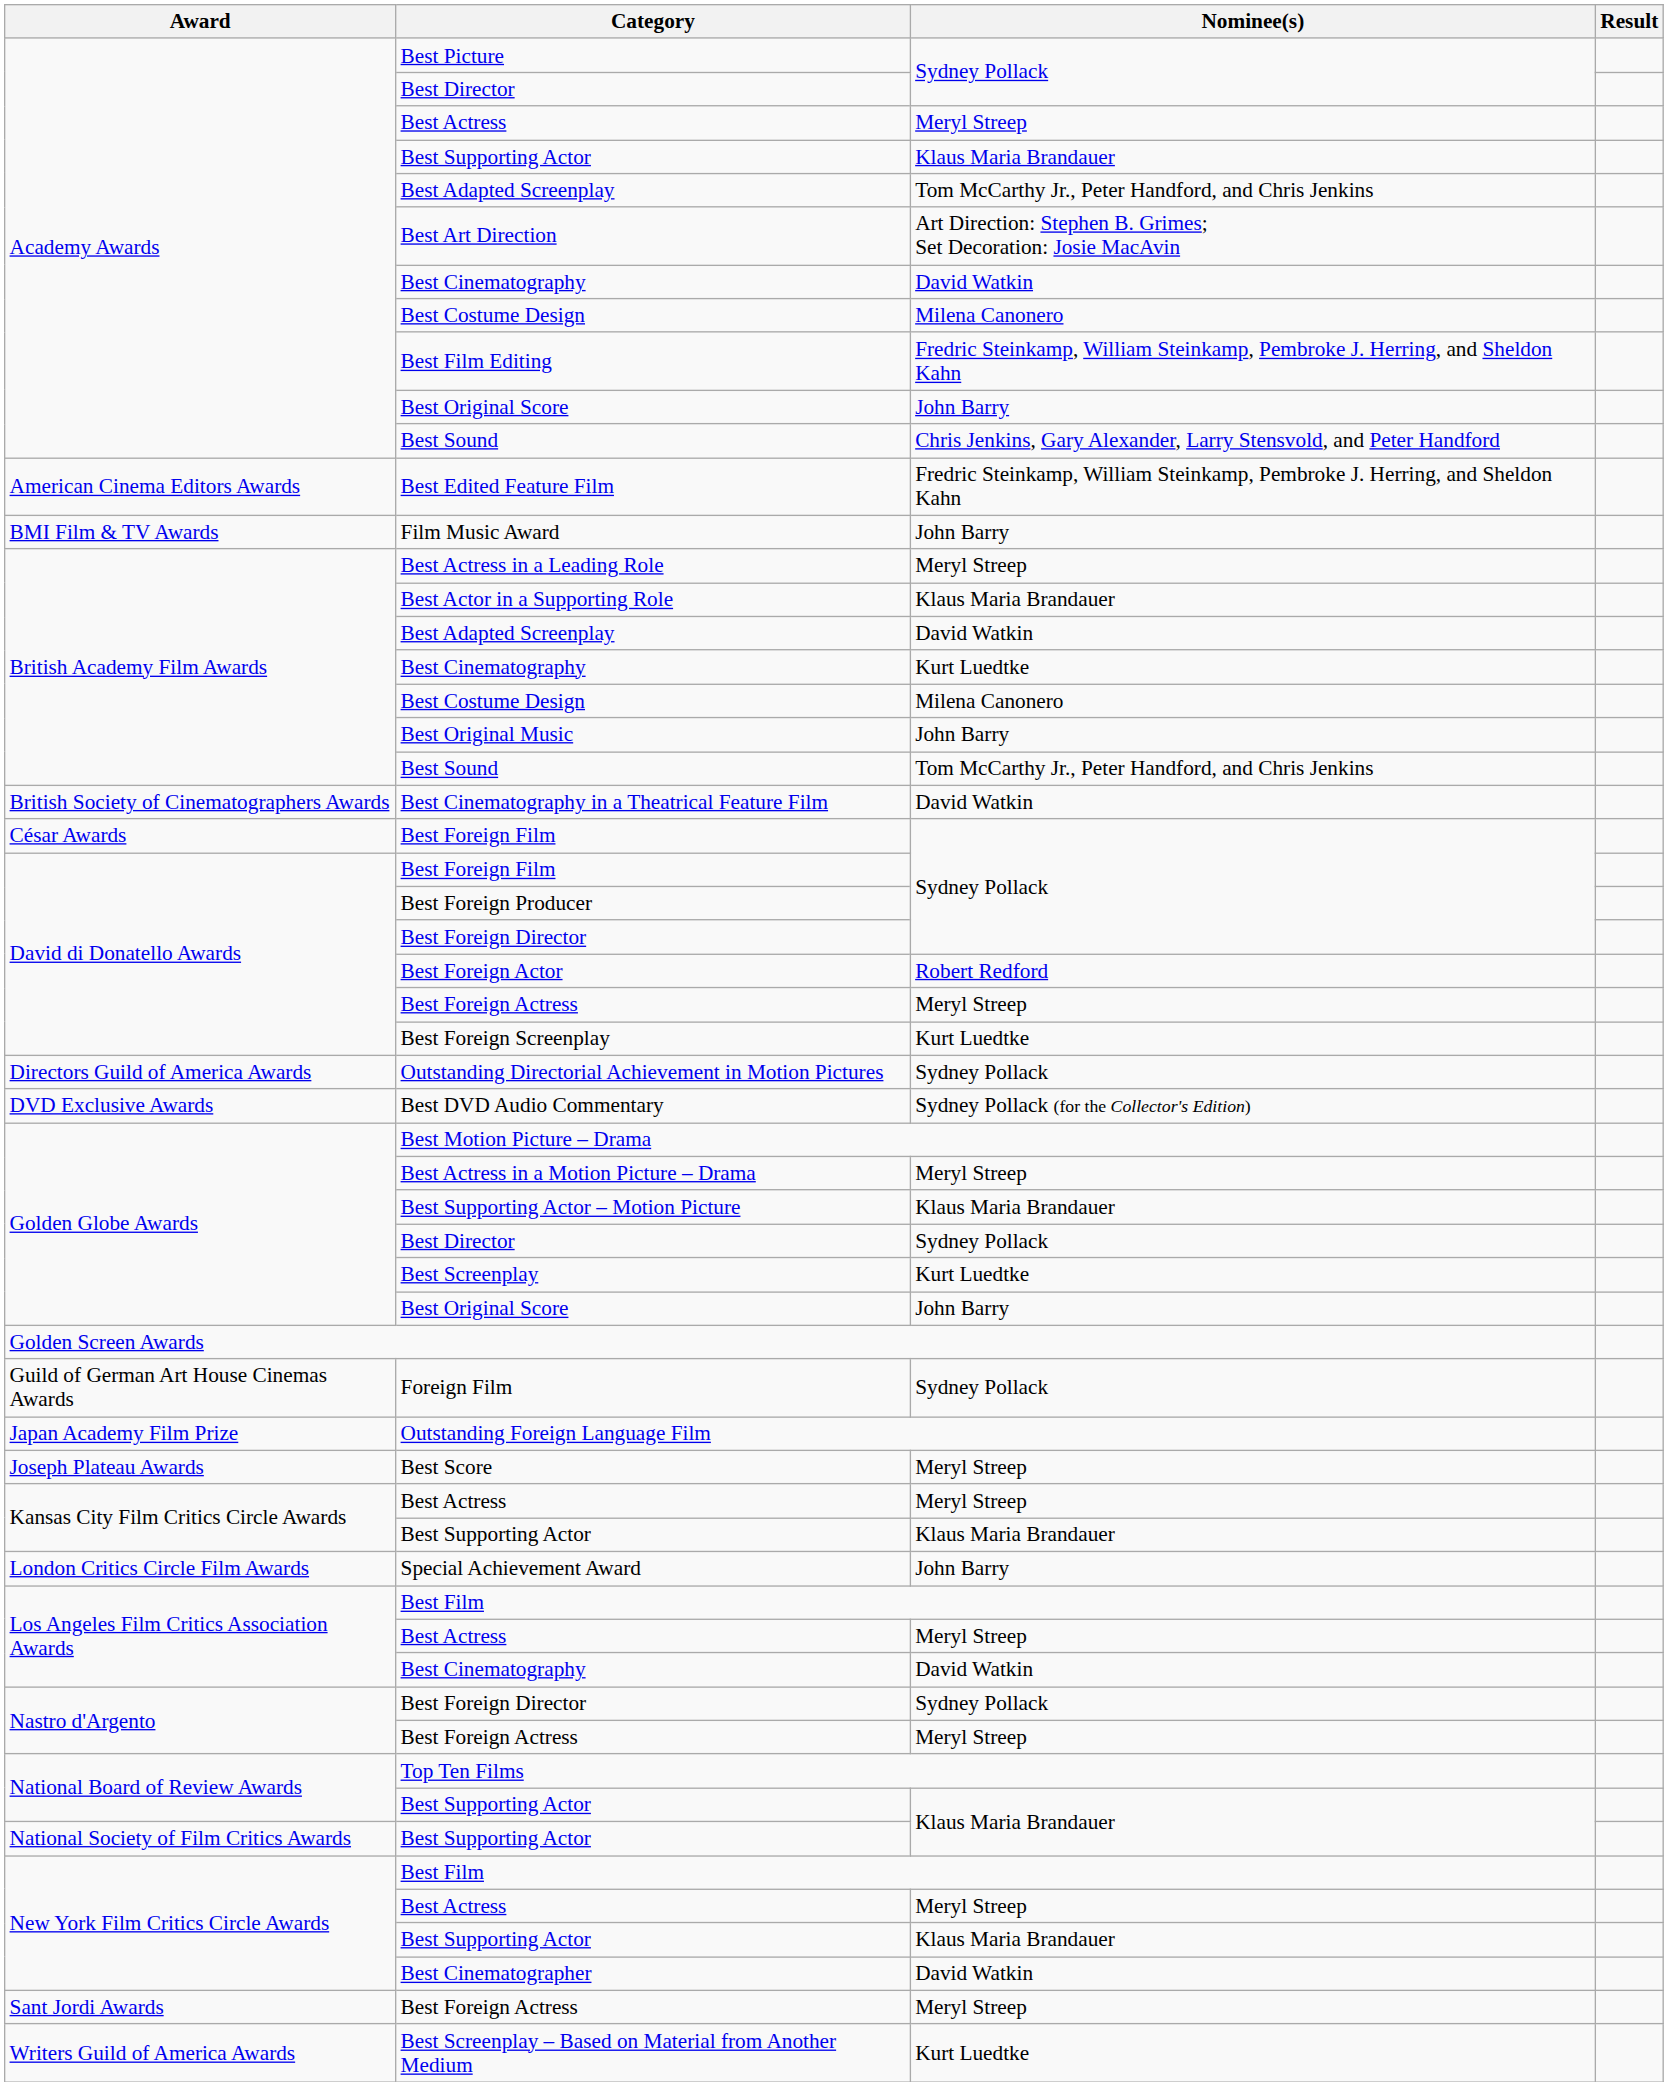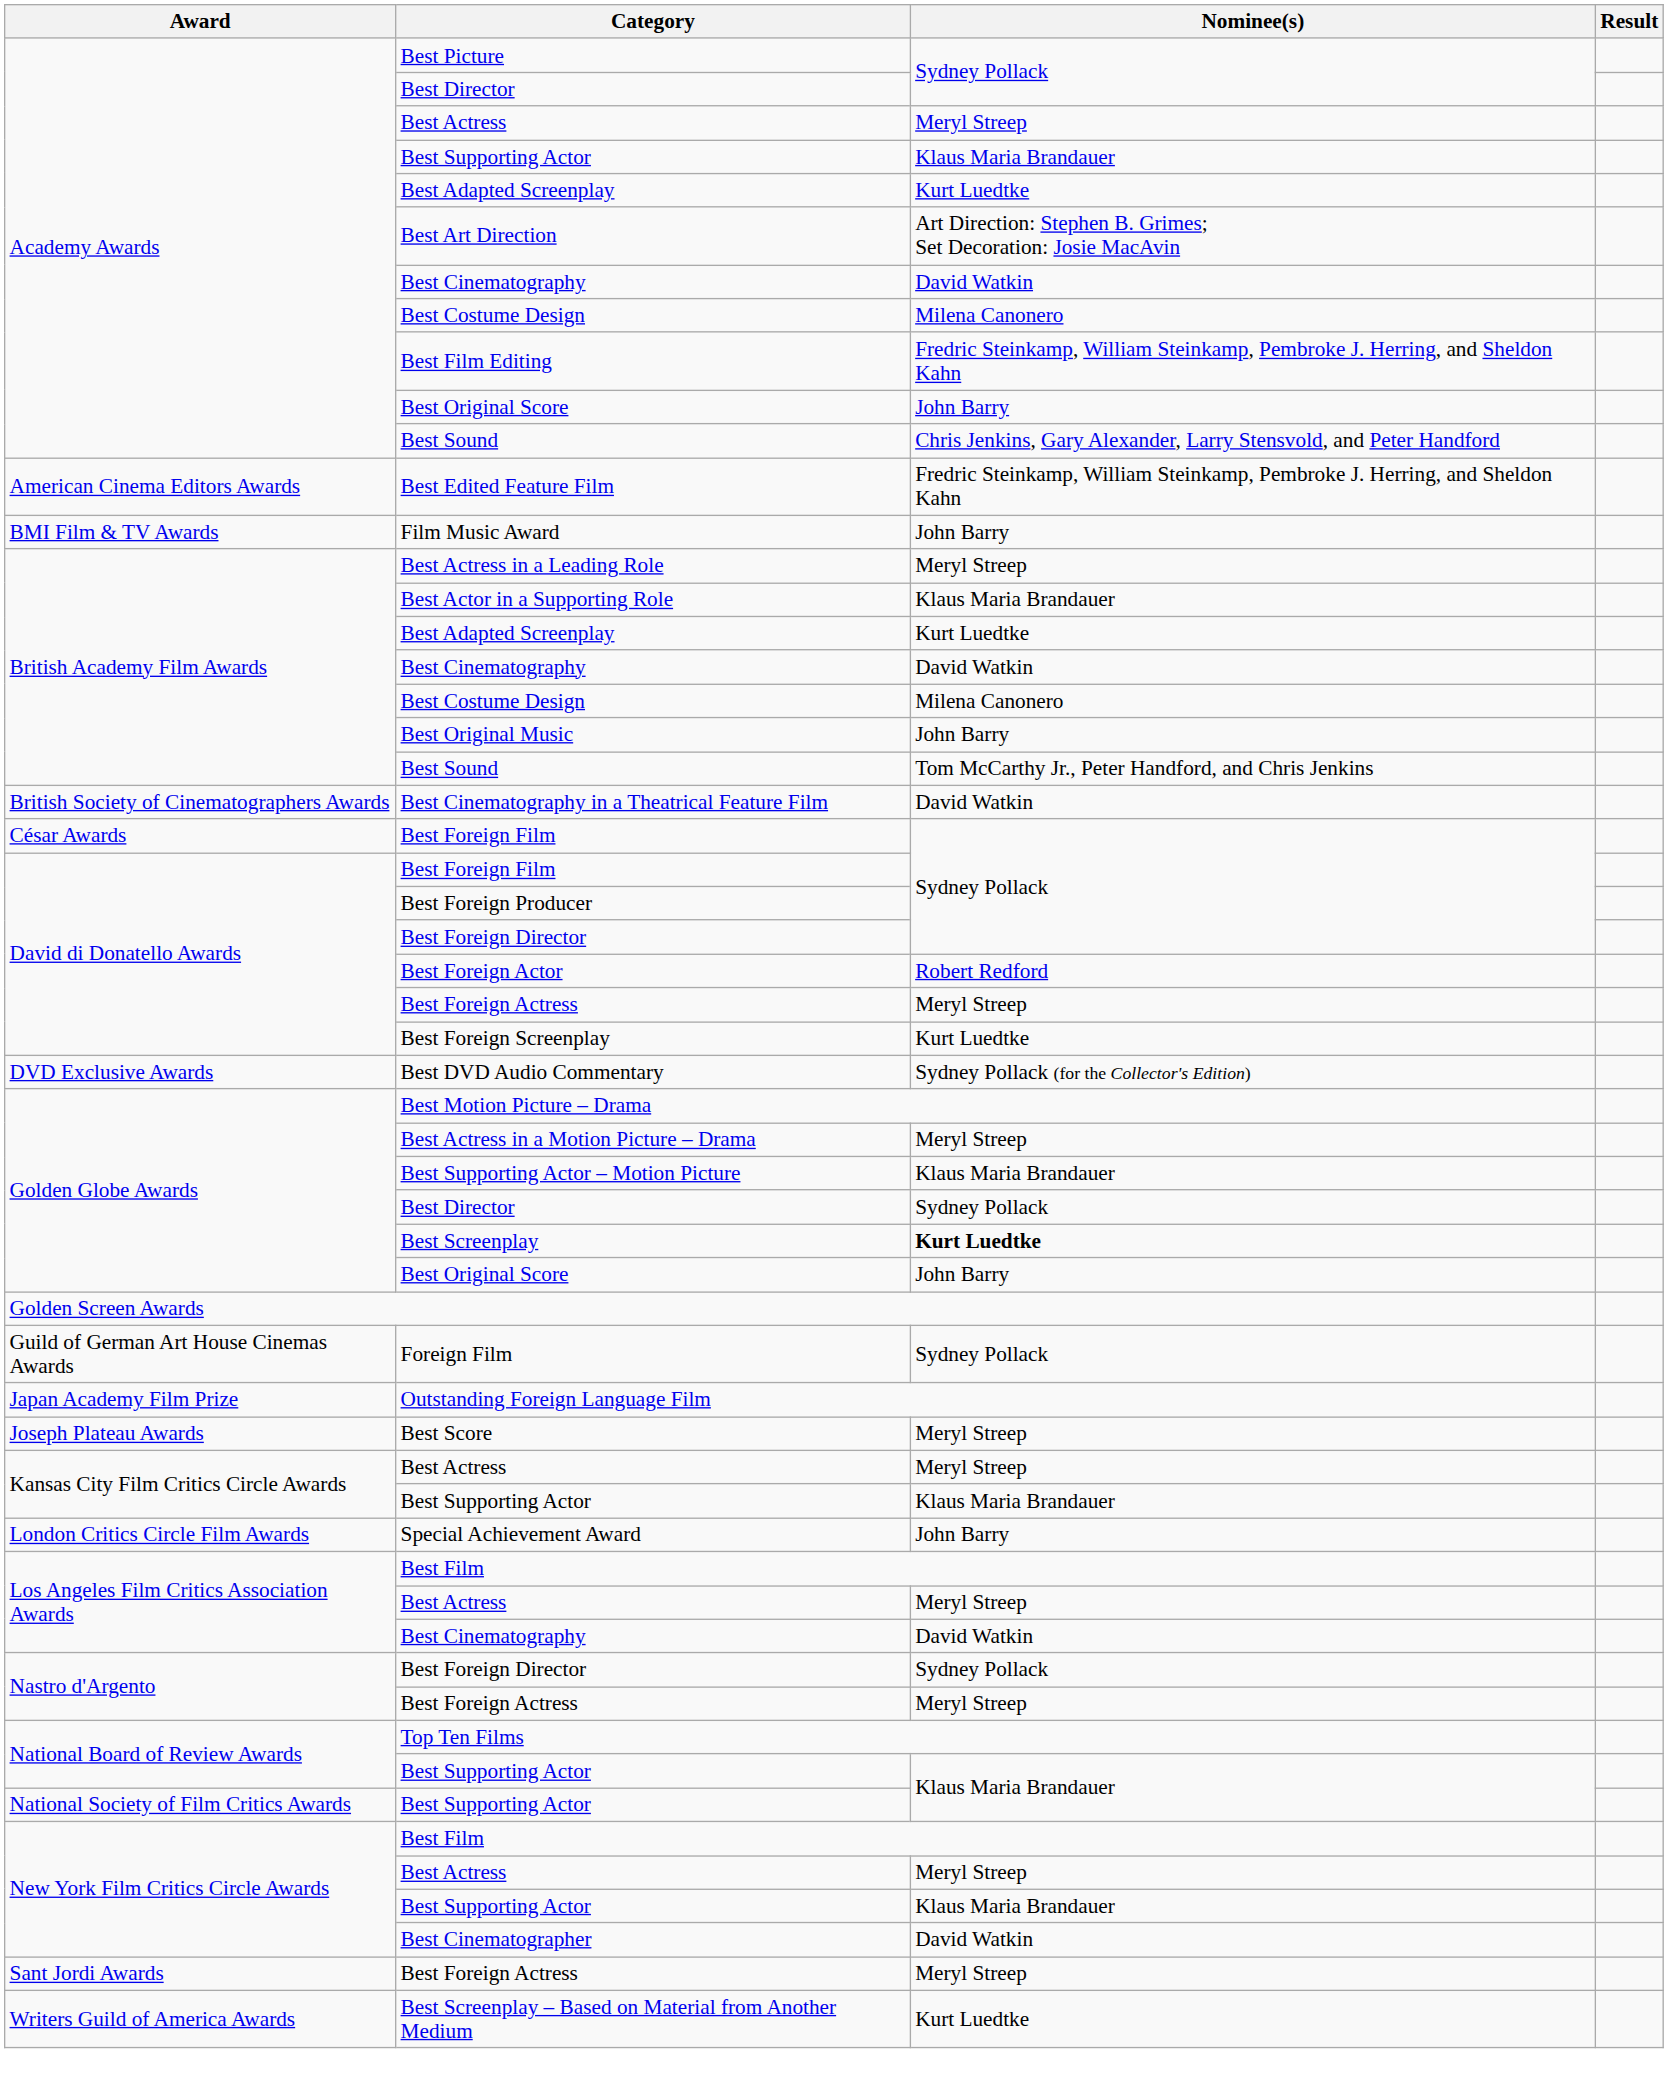Academy Awards / Best Adapted Screenplay | Nominee(s): Tom McCarthy Jr., Peter Handford, and Chris Jenkins -> Kurt Luedtke
British Academy Film Awards / Best Adapted Screenplay | Nominee(s): David Watkin -> Kurt Luedtke
British Academy Film Awards / Best Cinematography | Nominee(s): Kurt Luedtke -> David Watkin
- row: Directors Guild of America Awards | Outstanding Directorial Achievement in Motion Pictures | Sydney Pollack
Best Screenplay | Nominee(s): normal -> bold
